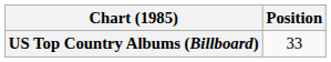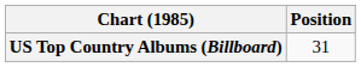US Top Country Albums (Billboard) | Position: 33 -> 31
